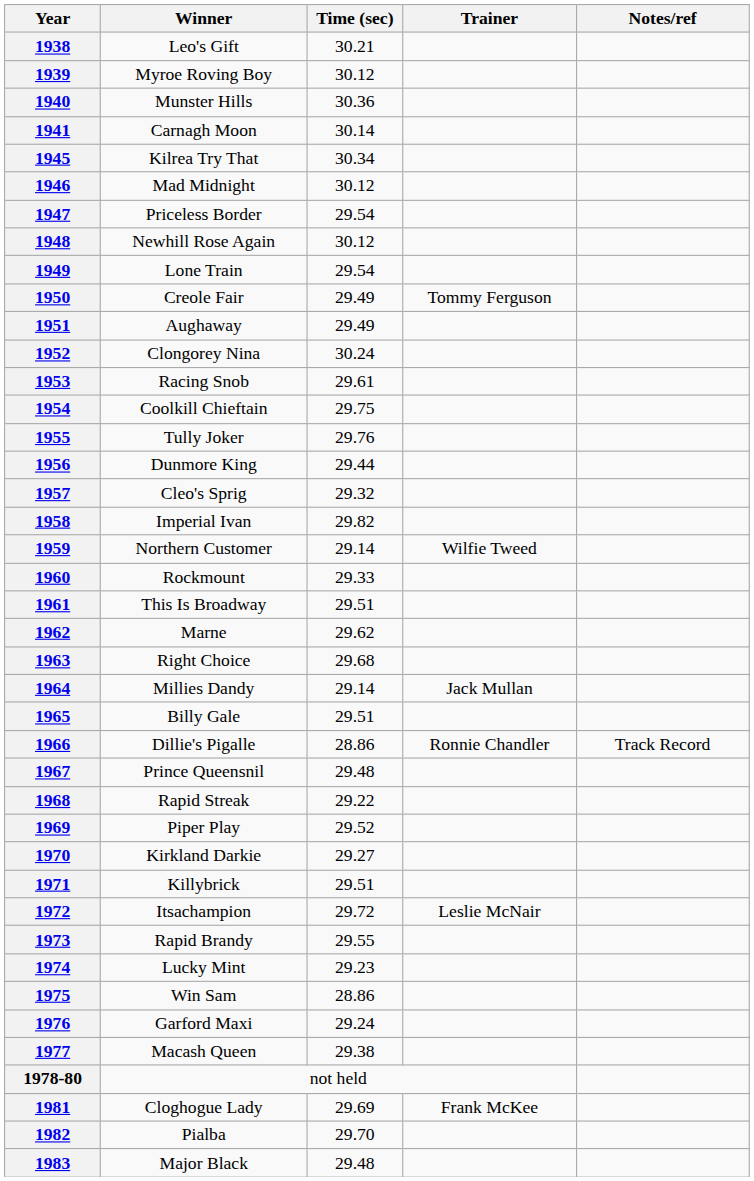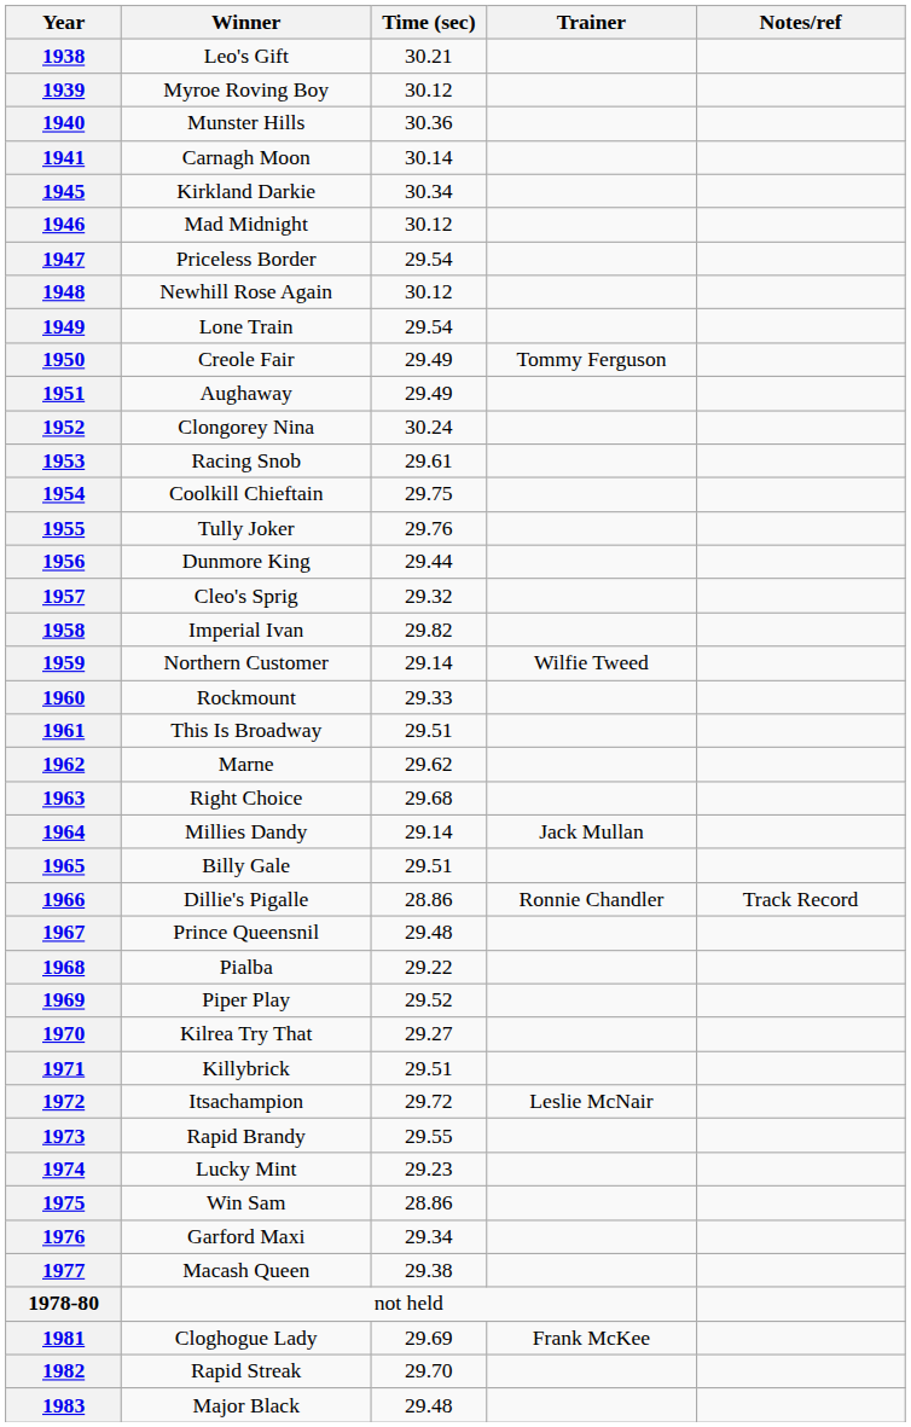1945 | Winner: Kilrea Try That -> Kirkland Darkie
1968 | Winner: Rapid Streak -> Pialba
1970 | Winner: Kirkland Darkie -> Kilrea Try That
1976 | Time (sec): 29.24 -> 29.34
1982 | Winner: Pialba -> Rapid Streak
